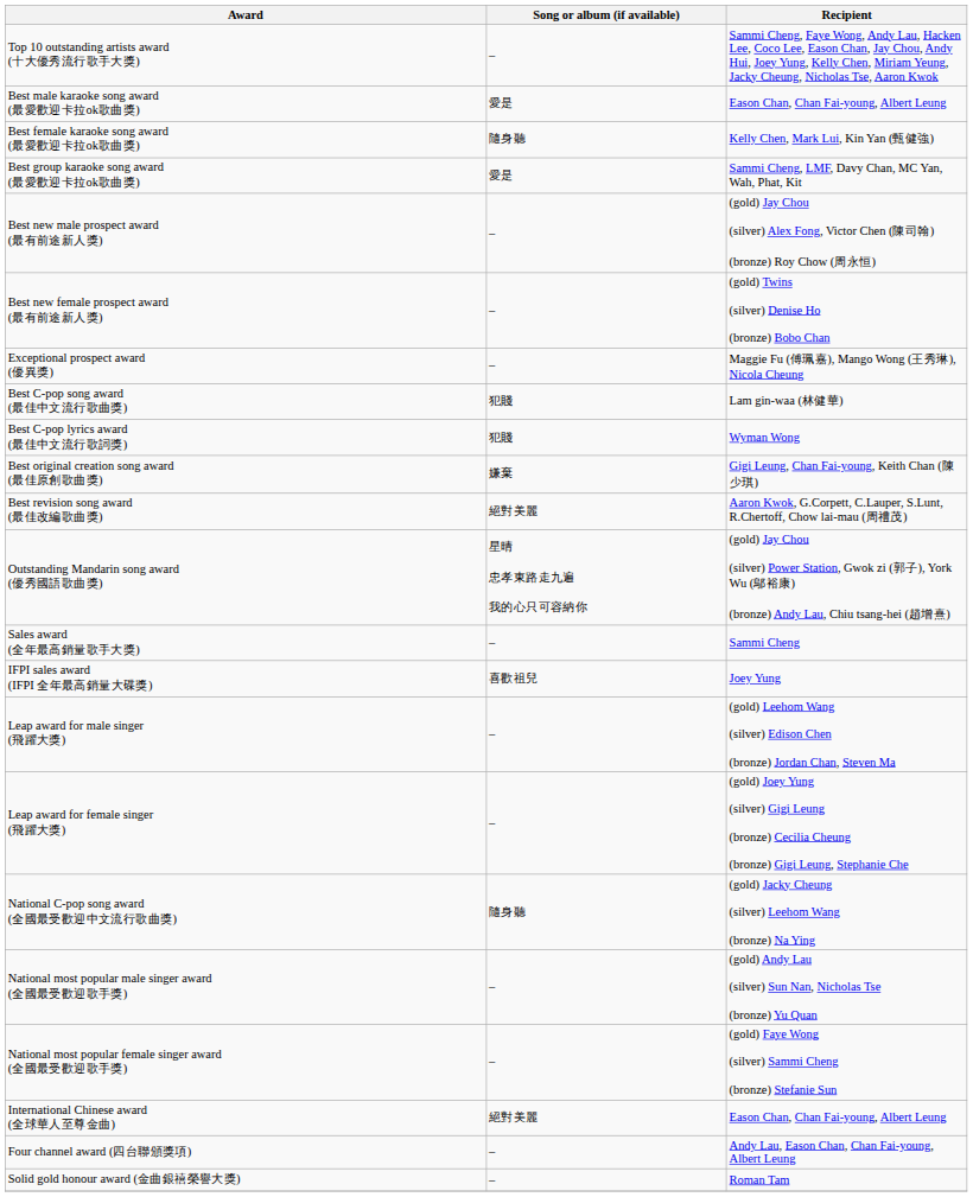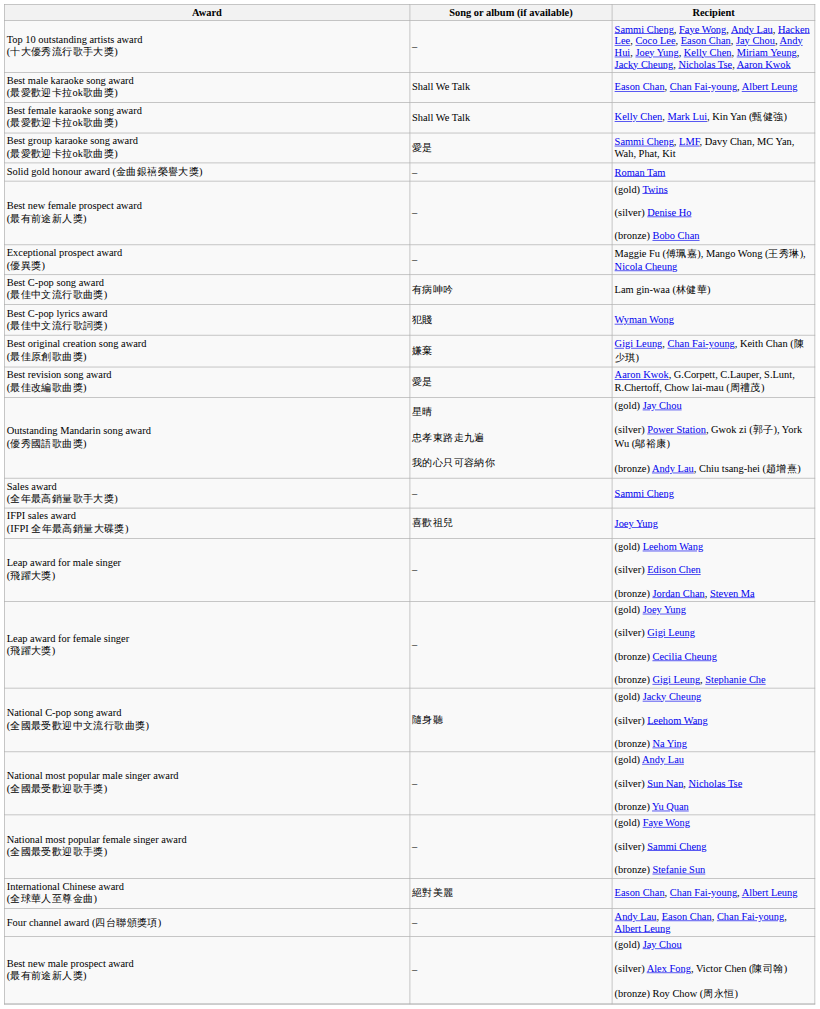Best male karaoke song award (最愛歡迎卡拉ok歌曲獎) | Song or album (if available): 愛是 -> Shall We Talk
Best female karaoke song award (最愛歡迎卡拉ok歌曲獎) | Song or album (if available): 隨身聽 -> Shall We Talk
rows swapped: Best new male prospect award (最有前途新人獎) <-> Solid gold honour award (金曲銀禧榮譽大獎)
Best C-pop song award (最佳中文流行歌曲獎) | Song or album (if available): 犯賤 -> 有病呻吟
Best revision song award (最佳改編歌曲獎) | Song or album (if available): 絕對美麗 -> 愛是
